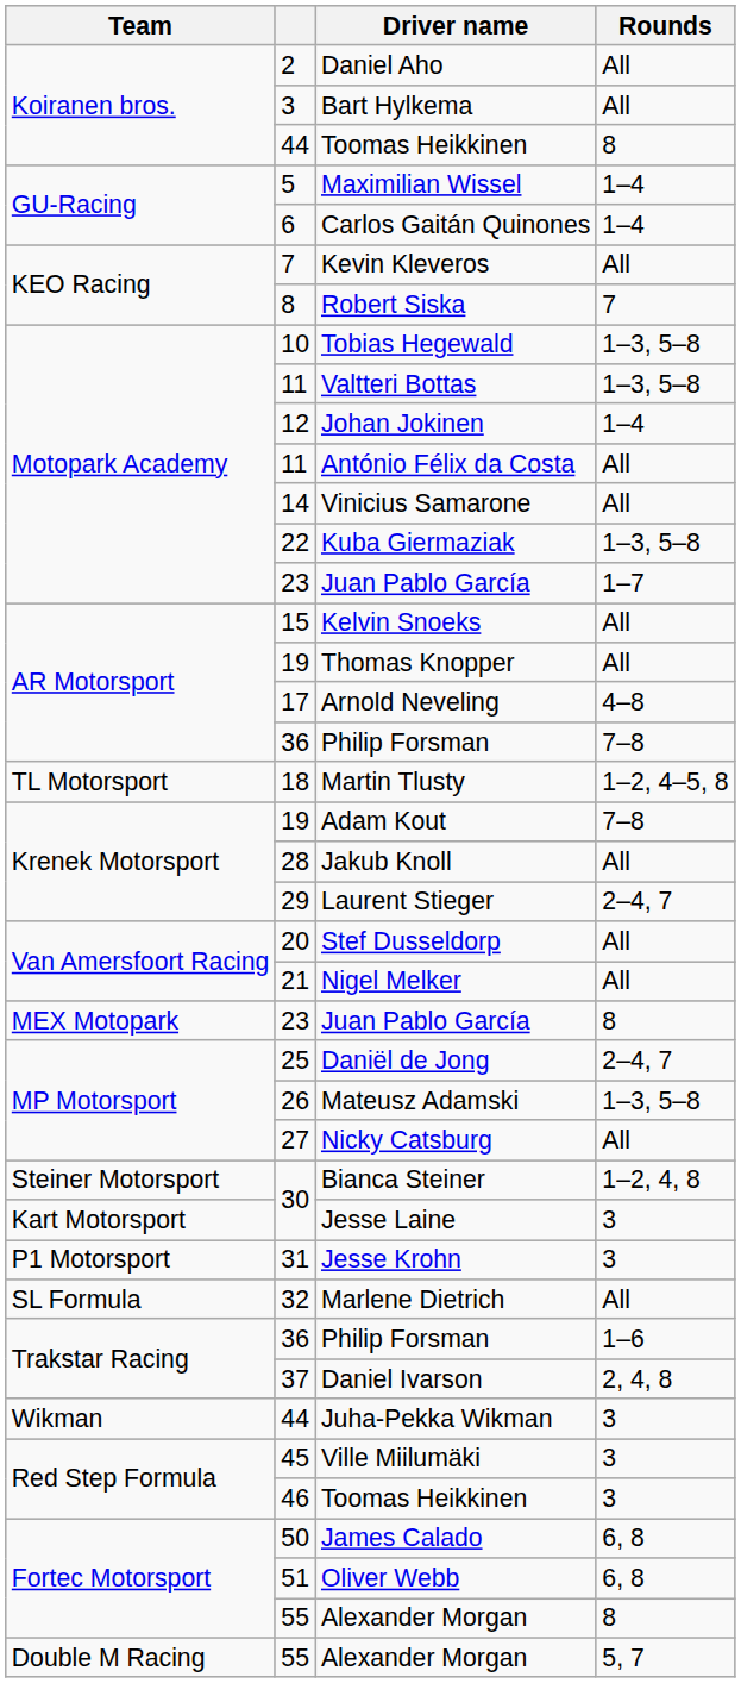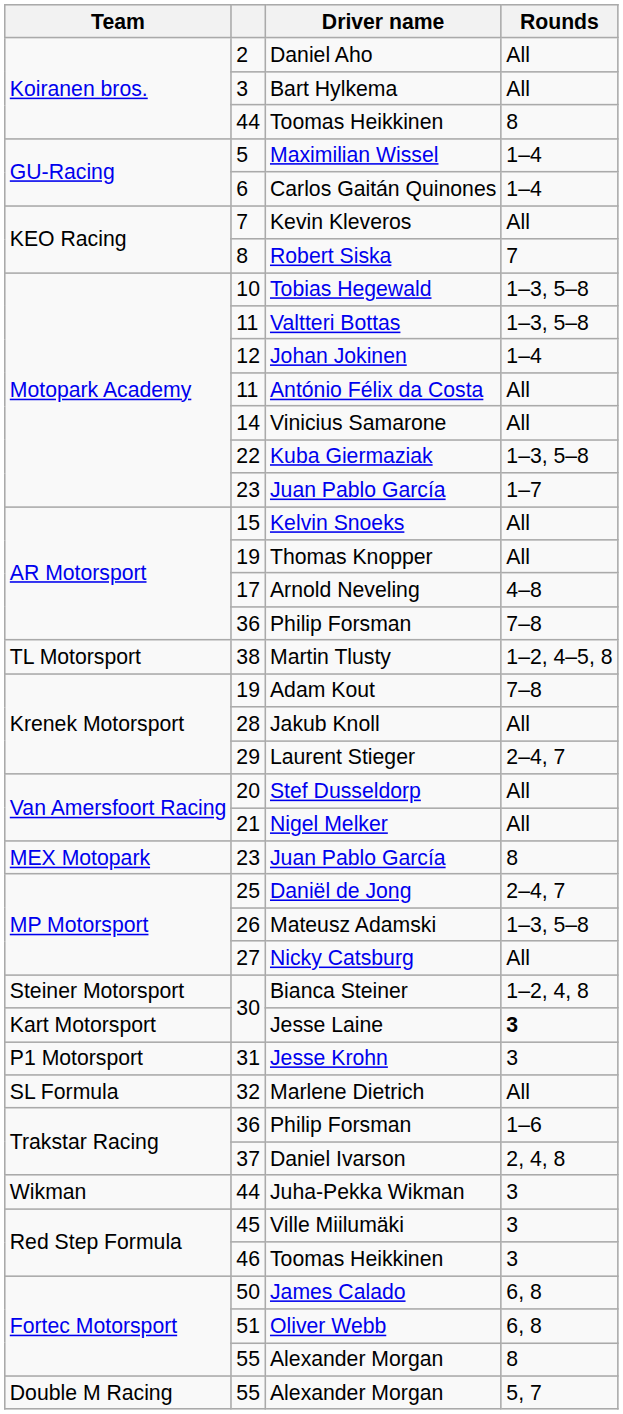Martin Tlusty | column 2: 18 -> 38
Jesse Laine | Rounds: normal -> bold
